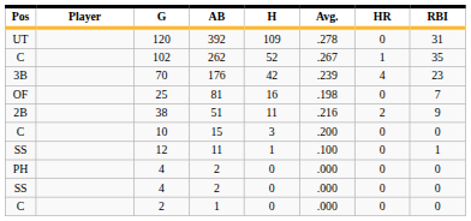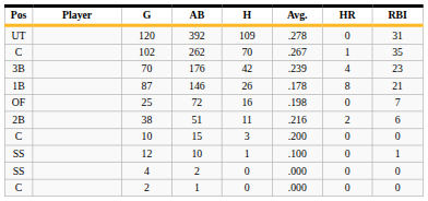102 | H: 52 -> 70
+ row: 1B | 87 | 146 | 26 | .178 | 8 | 21
25 | AB: 81 -> 72
38 | RBI: 9 -> 6
12 | AB: 11 -> 10
- row: PH | 4 | 2 | 0 | .000 | 0 | 0
